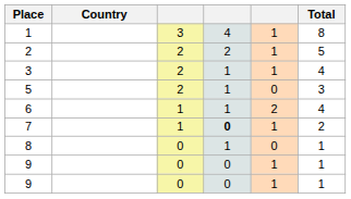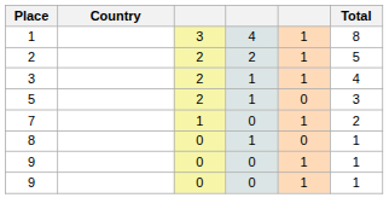- row: 6 | 1 | 1 | 2 | 4
7 | column 4: bold -> normal
